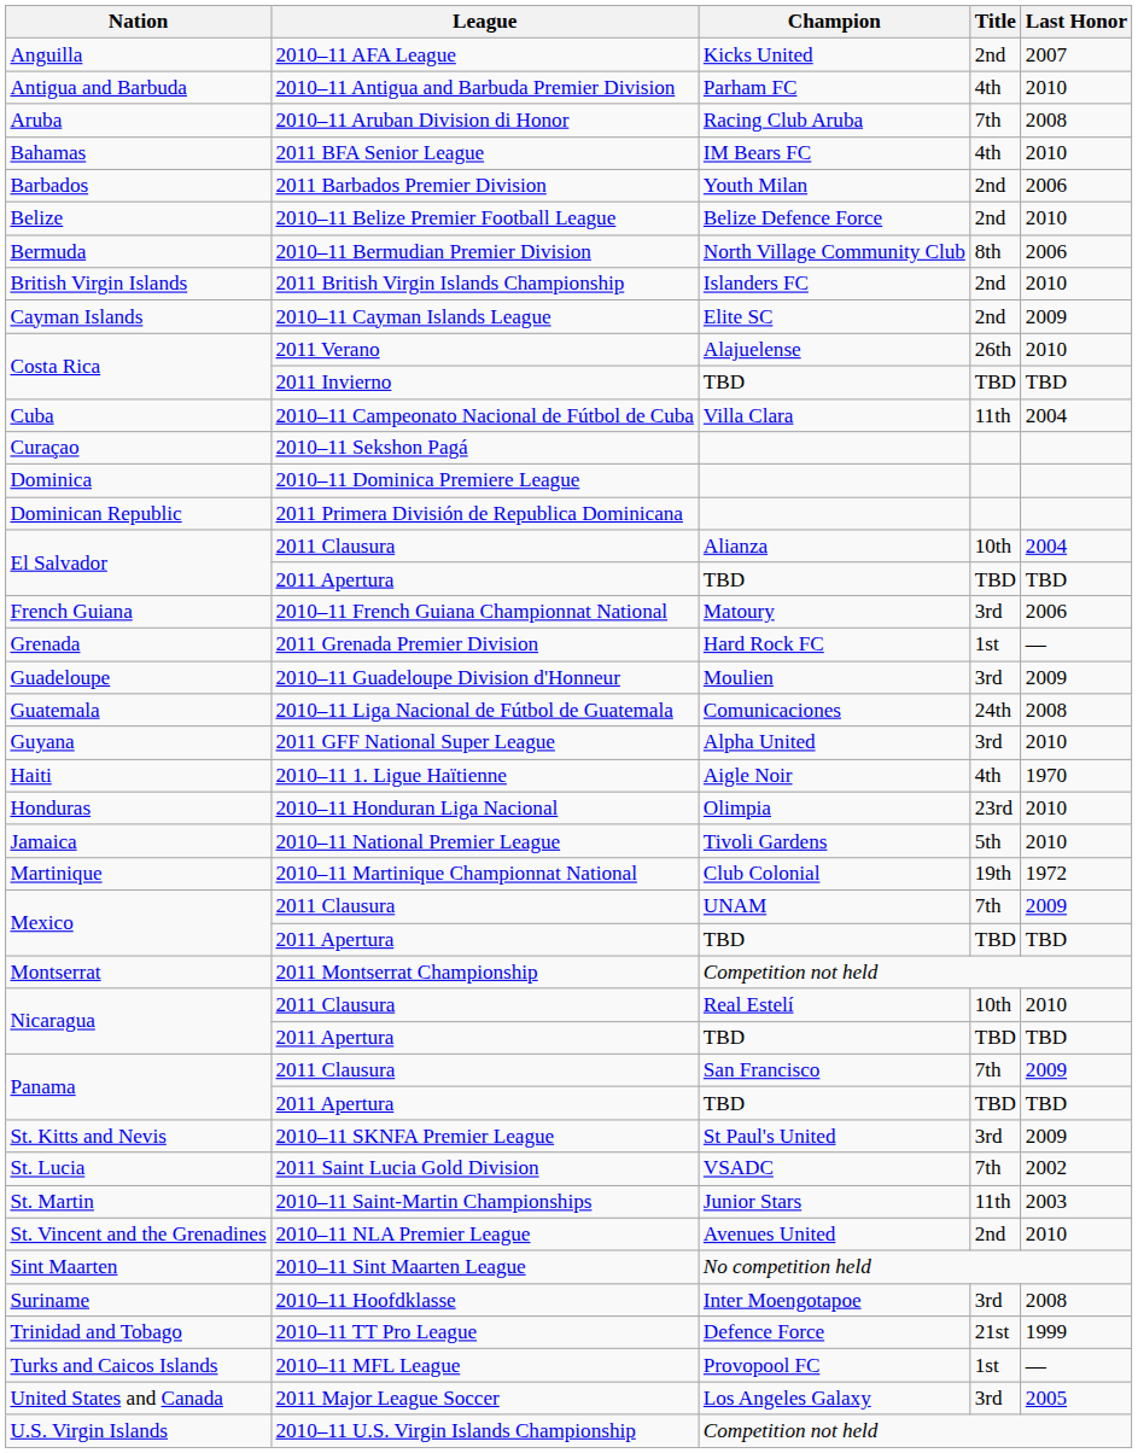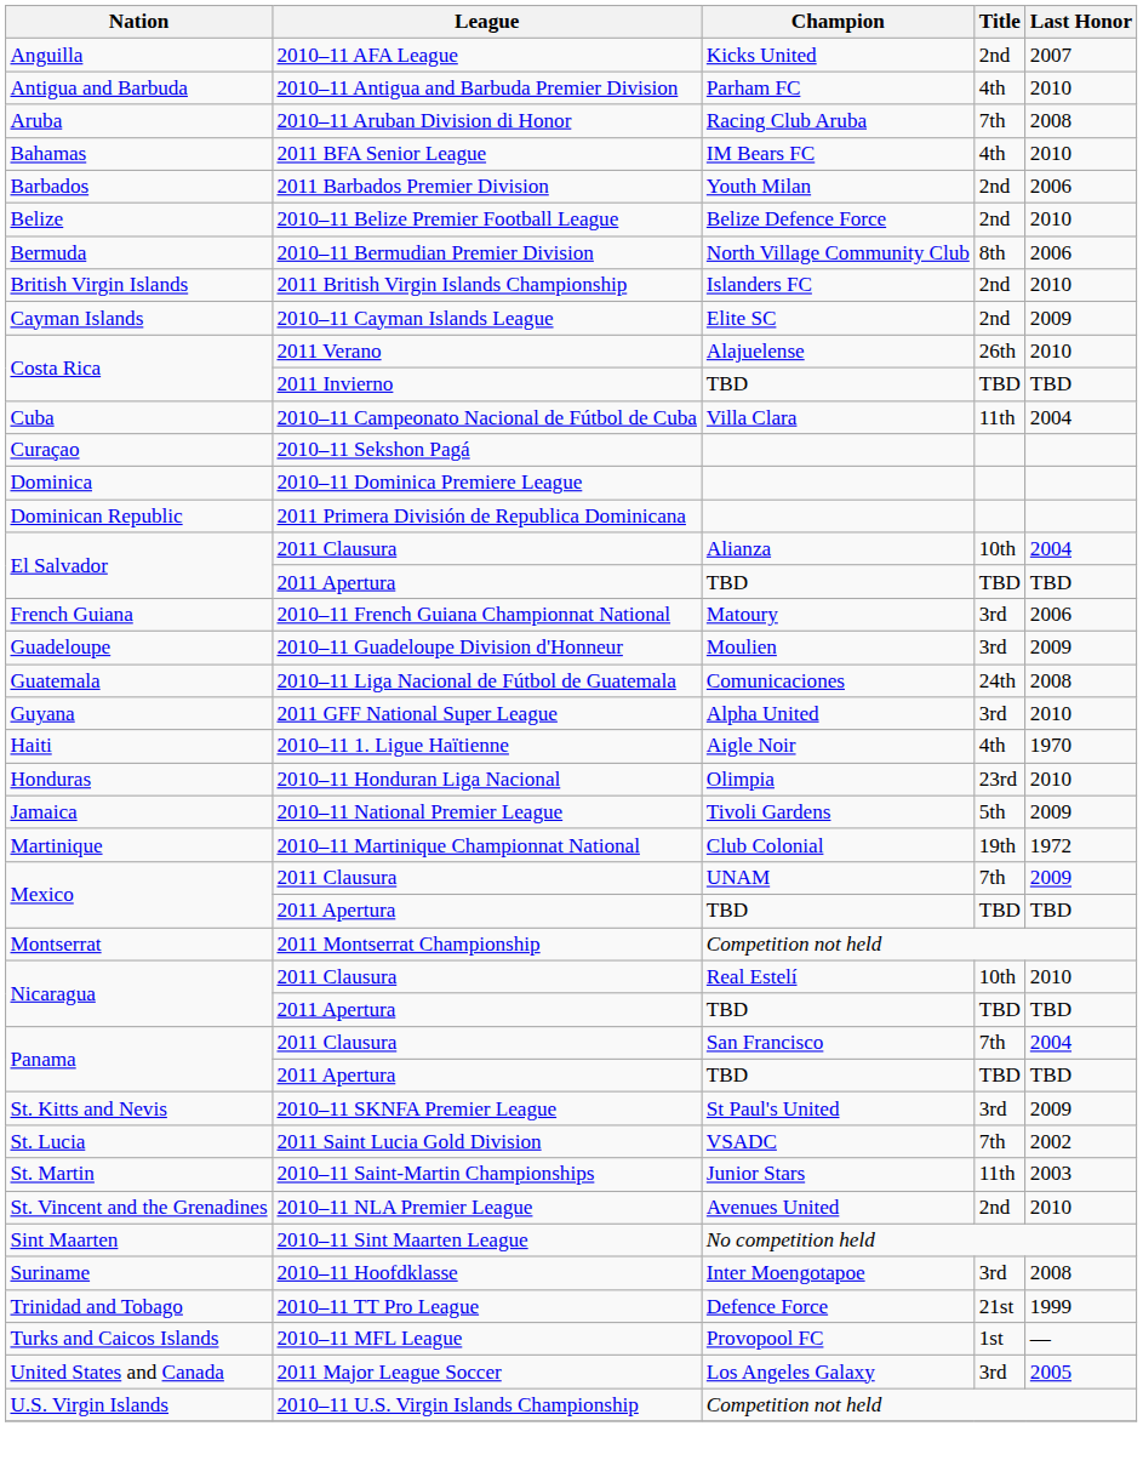- row: Grenada | 2011 Grenada Premier Division | Hard Rock FC | 1st | —
Jamaica | Last Honor: 2010 -> 2009
Panama / 2011 Clausura | Last Honor: 2009 -> 2004
